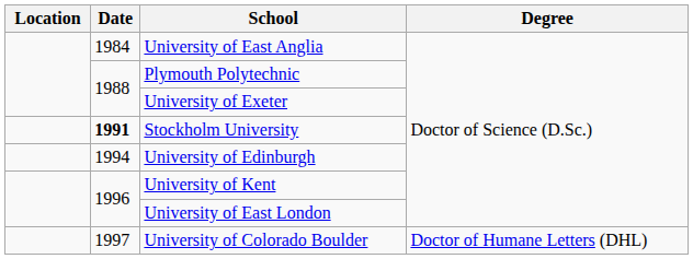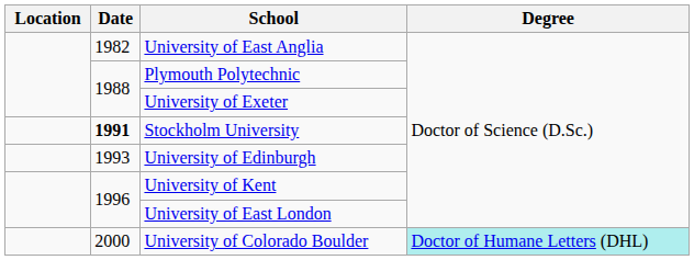University of East Anglia | Date: 1984 -> 1982
University of Edinburgh | Date: 1994 -> 1993
University of Colorado Boulder | Date: 1997 -> 2000
University of Colorado Boulder | Degree: no background -> paleturquoise background
